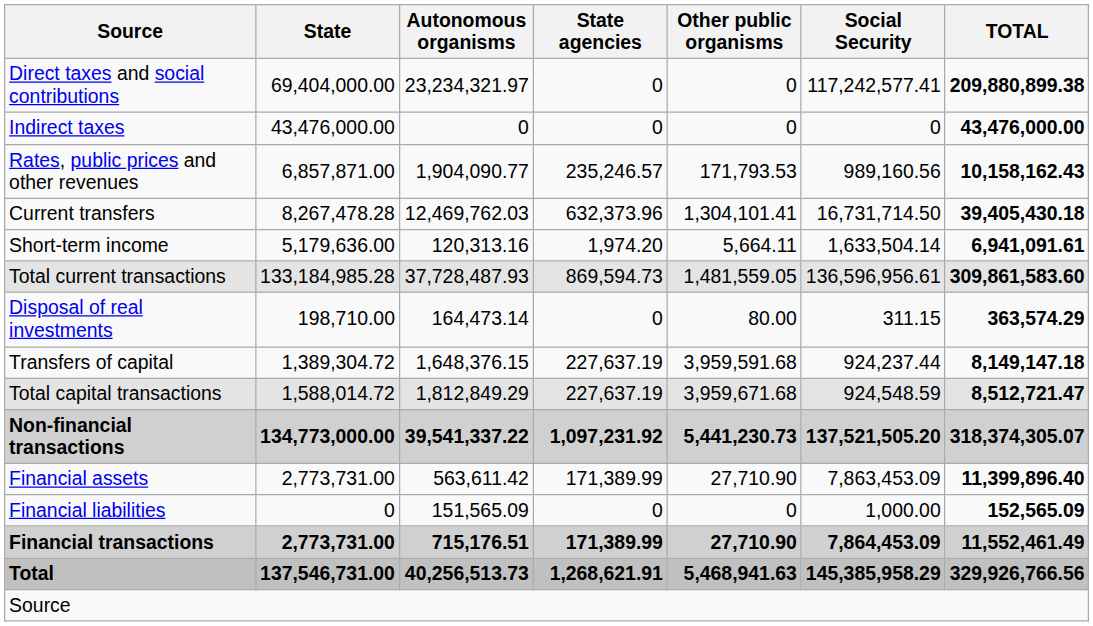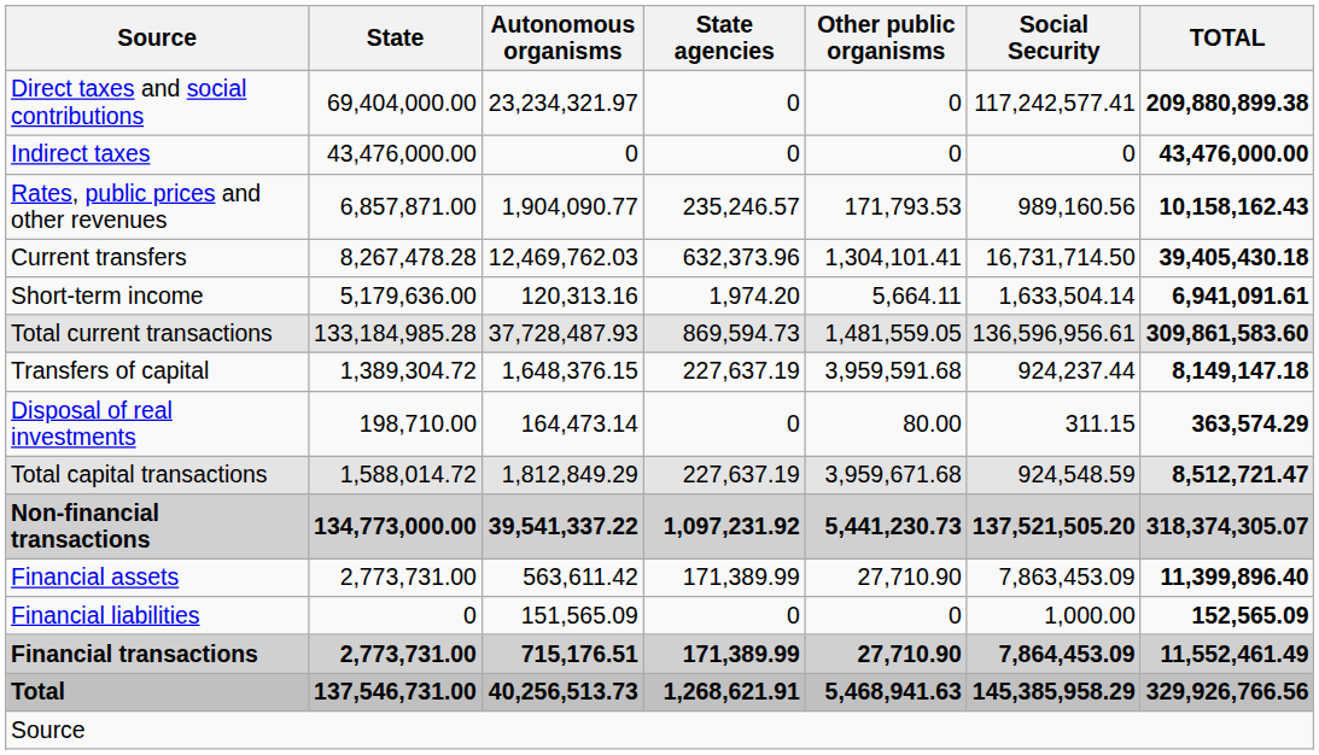rows swapped: Disposal of real investments <-> Transfers of capital
